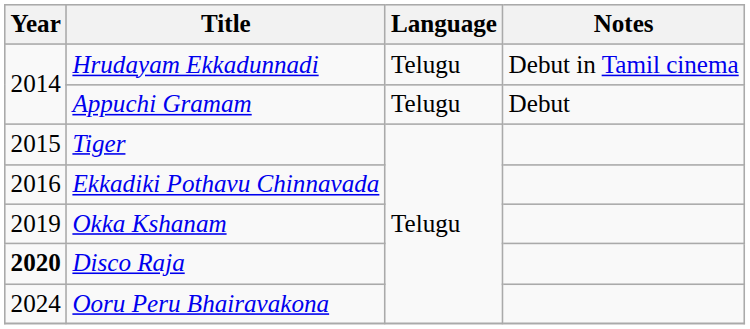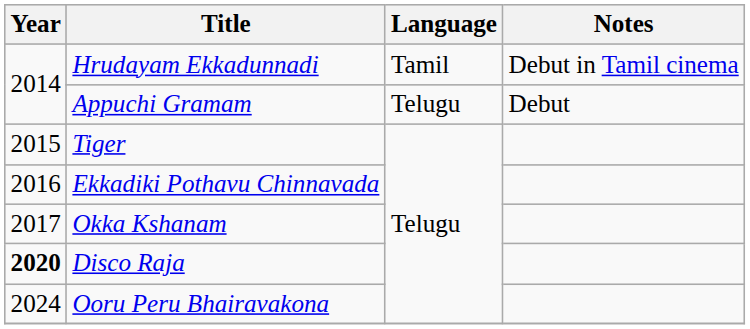Hrudayam Ekkadunnadi | Language: Telugu -> Tamil
Okka Kshanam | Year: 2019 -> 2017
